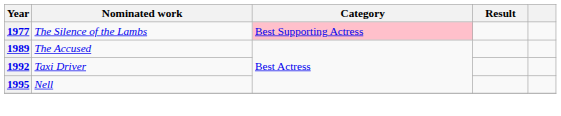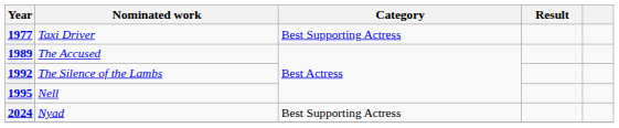1977 | Nominated work: The Silence of the Lambs -> Taxi Driver
1977 | Category: pink background -> no background
1992 | Nominated work: Taxi Driver -> The Silence of the Lambs
+ row: 2024 | Nyad | Best Supporting Actress
